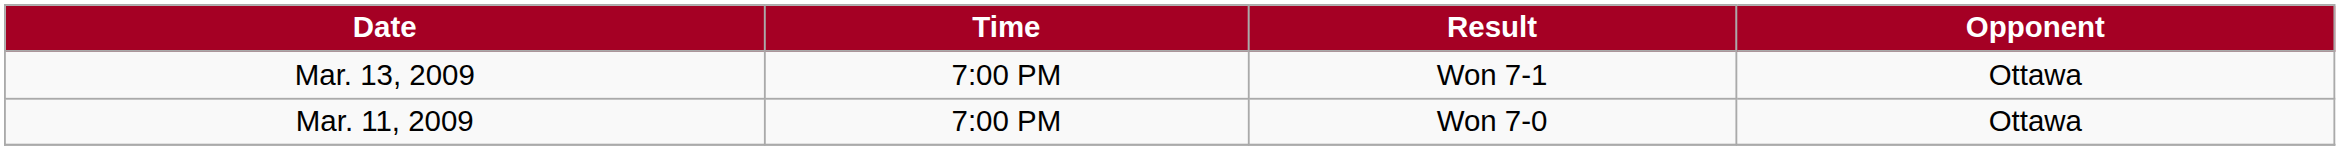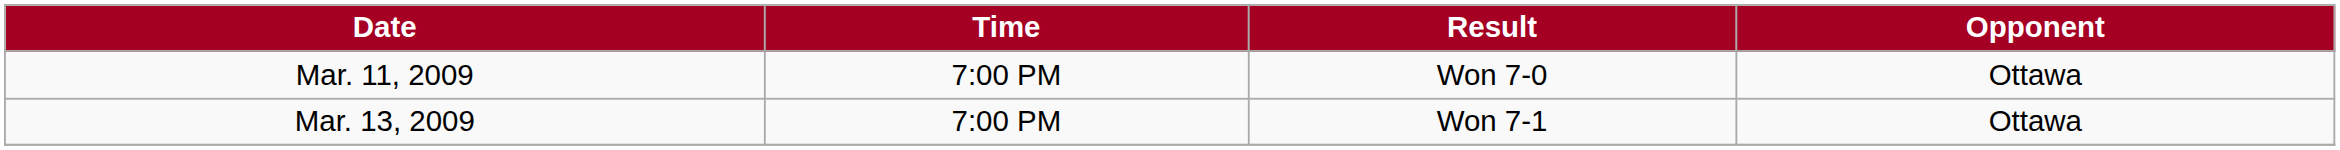rows swapped: Mar. 11, 2009 <-> Mar. 13, 2009
